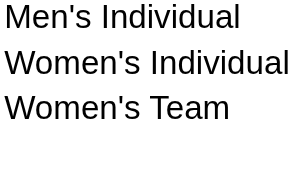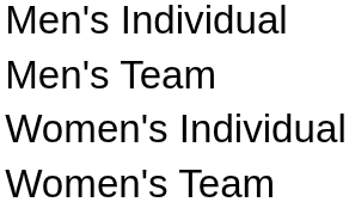+ row: Men's Team
